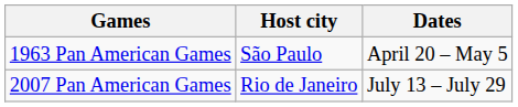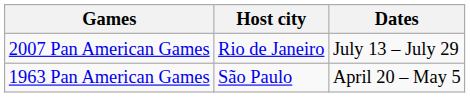rows swapped: 1963 Pan American Games <-> 2007 Pan American Games
